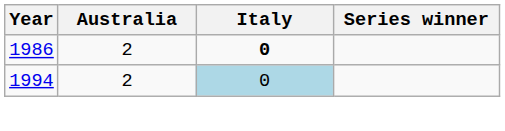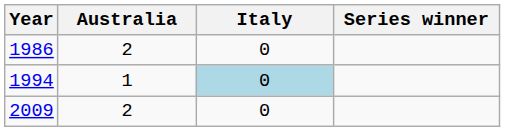1986 | Italy: bold -> normal
1994 | Australia: 2 -> 1
+ row: 2009 | 2 | 0
